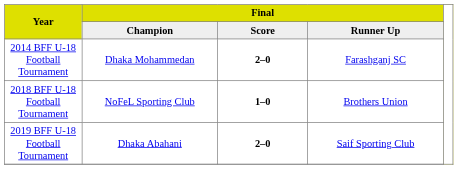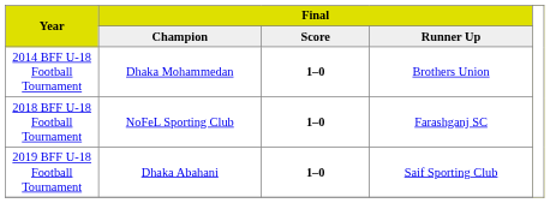2014 BFF U-18 Football Tournament | Final / Score: 2–0 -> 1–0
2014 BFF U-18 Football Tournament | Final / Runner Up: Farashganj SC -> Brothers Union
2018 BFF U-18 Football Tournament | Final / Runner Up: Brothers Union -> Farashganj SC
2019 BFF U-18 Football Tournament | Final / Score: 2–0 -> 1–0
